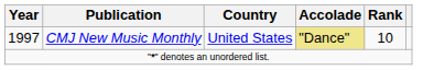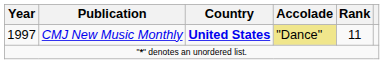1997 | Country: normal -> bold
1997 | Rank: 10 -> 11
